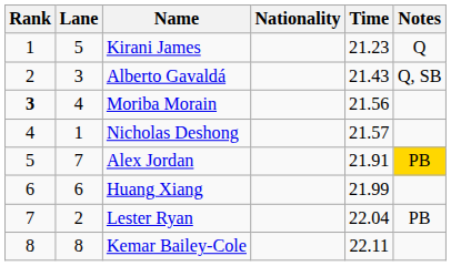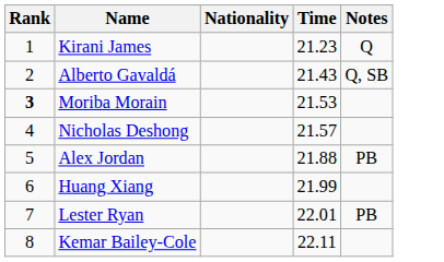- column: Lane | 5 | 3 | 4 | 1 | 7 | 6 | 2 | 8
Moriba Morain | Time: 21.56 -> 21.53
Alex Jordan | Time: 21.91 -> 21.88
Alex Jordan | Notes: gold background -> no background
Lester Ryan | Time: 22.04 -> 22.01
